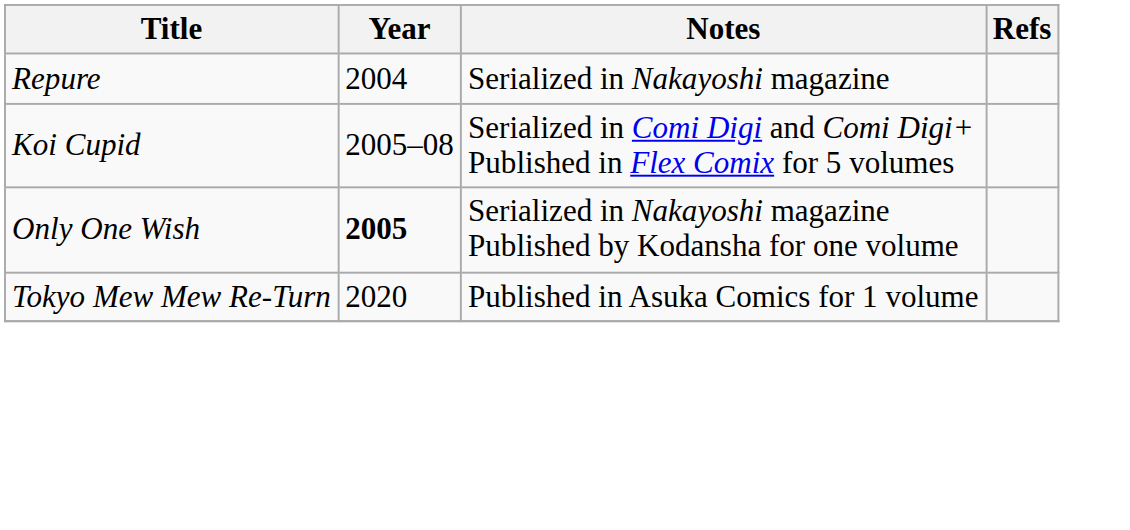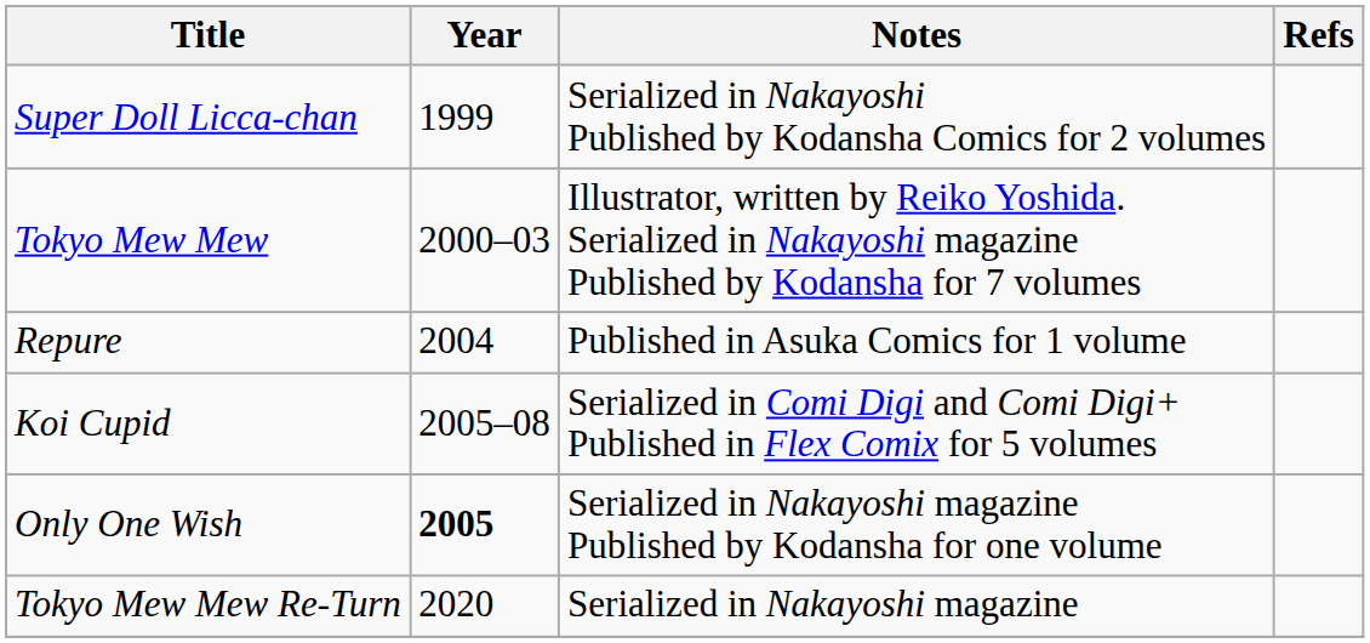+ row: Super Doll Licca-chan | 1999 | Serialized in Nakayoshi Published by Kodansha Comics for 2 volumes
+ row: Tokyo Mew Mew | 2000–03 | Illustrator, written by Reiko Yoshida. Serialized in Nakayoshi magazine Published by Kodansha for 7 volumes
Repure | Notes: Serialized in Nakayoshi magazine -> Published in Asuka Comics for 1 volume
Tokyo Mew Mew Re-Turn | Notes: Published in Asuka Comics for 1 volume -> Serialized in Nakayoshi magazine
